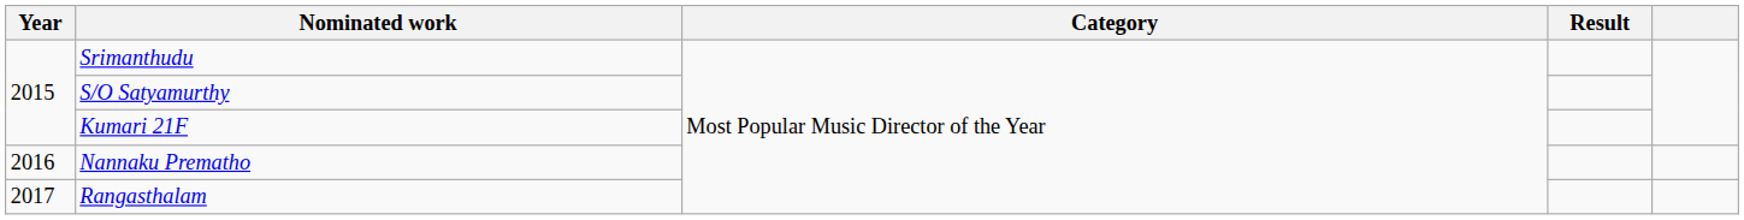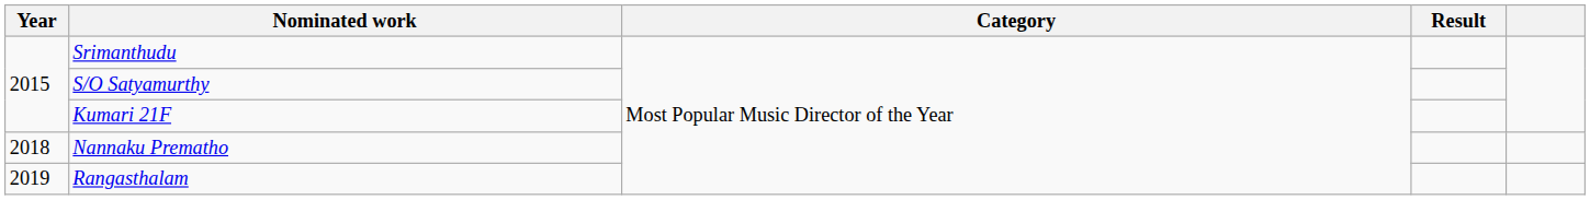Nannaku Prematho | Year: 2016 -> 2018
Rangasthalam | Year: 2017 -> 2019
